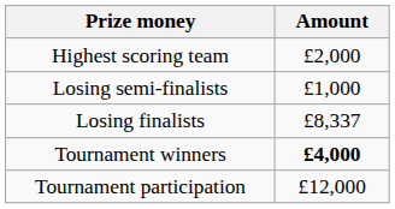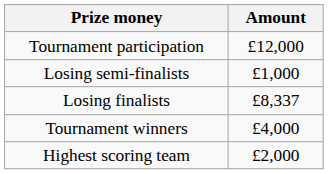rows swapped: Tournament participation <-> Highest scoring team
Tournament winners | Amount: bold -> normal
